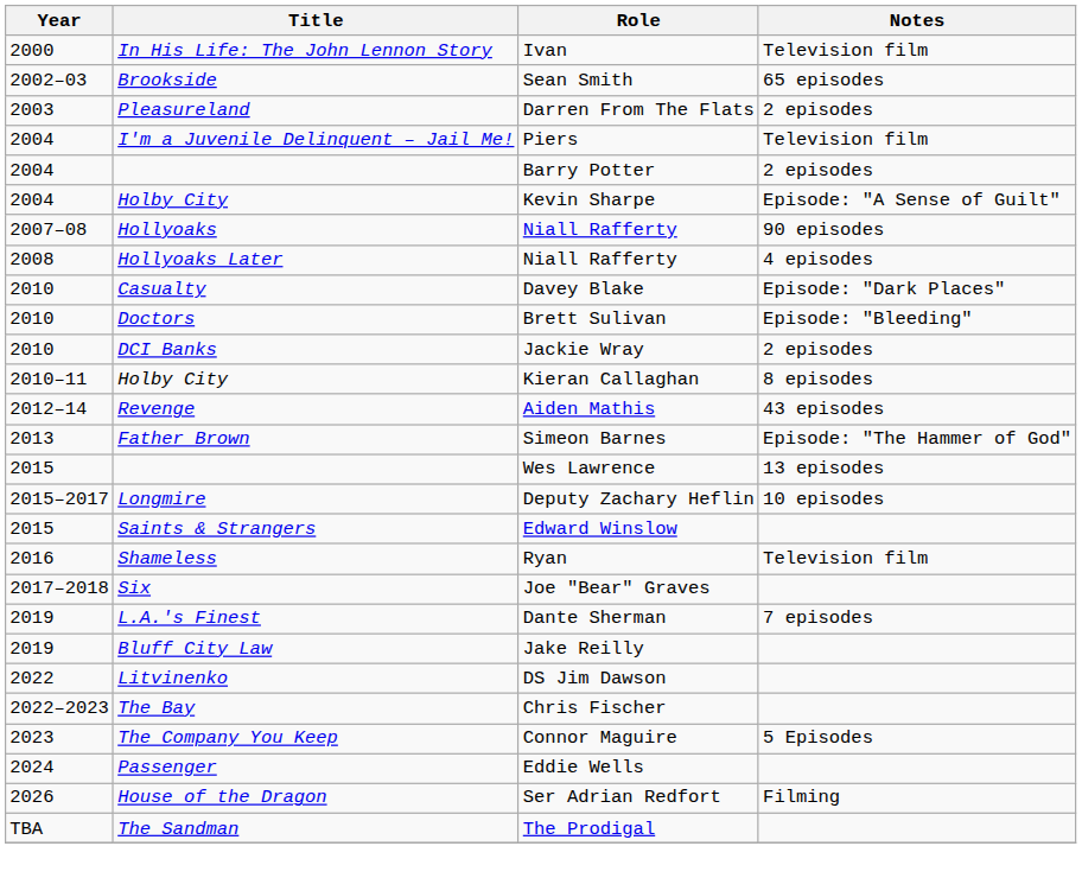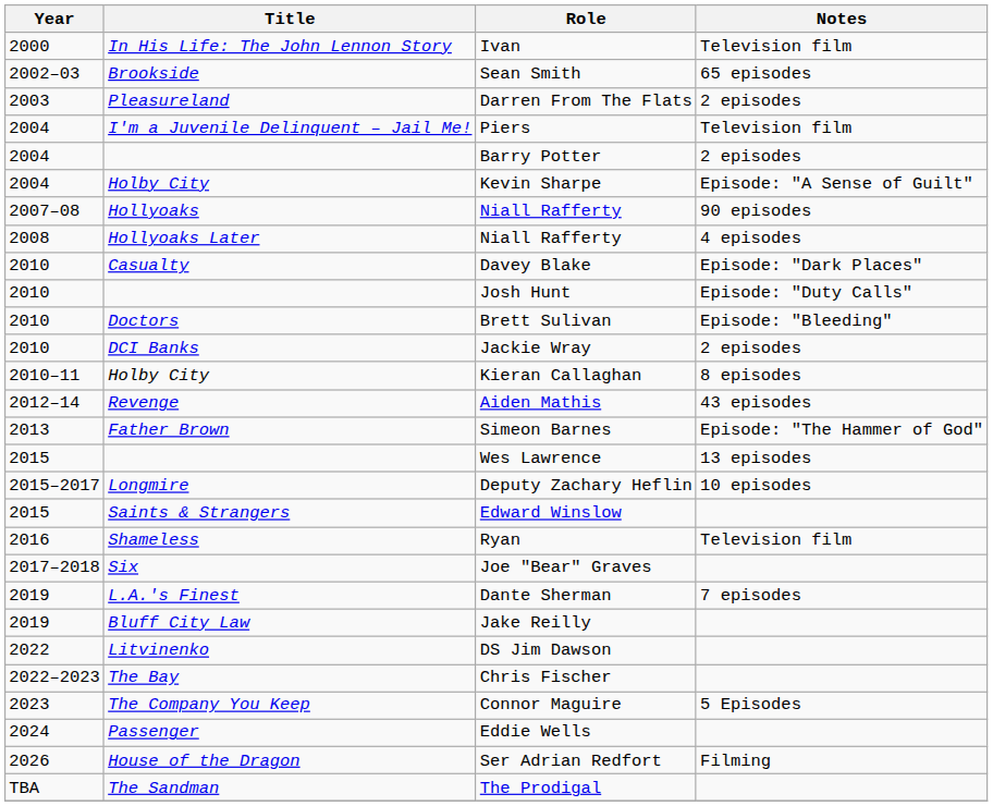+ row: 2010 | Josh Hunt | Episode: "Duty Calls"
